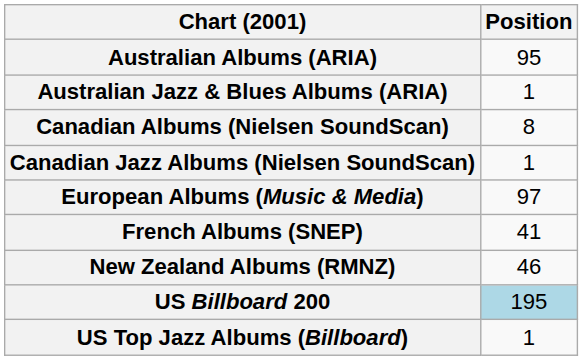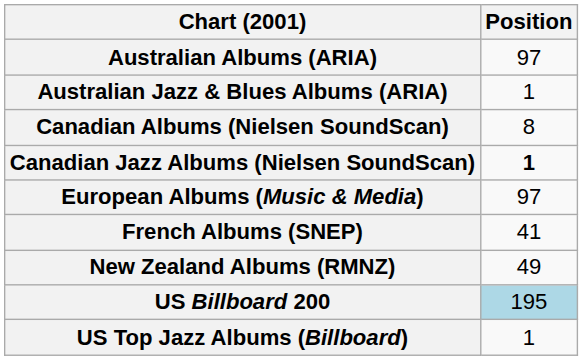Australian Albums (ARIA) | Position: 95 -> 97
Canadian Jazz Albums (Nielsen SoundScan) | Position: normal -> bold
New Zealand Albums (RMNZ) | Position: 46 -> 49
